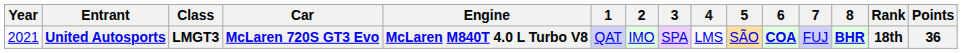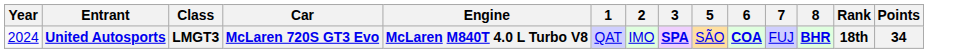- column: 4 | LMS
United Autosports | Year: 2021 -> 2024
United Autosports | 3: normal -> bold
United Autosports | Points: 36 -> 34
